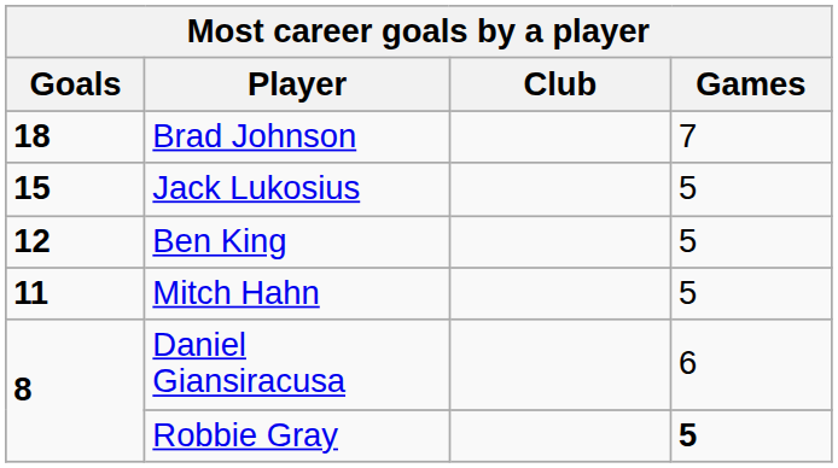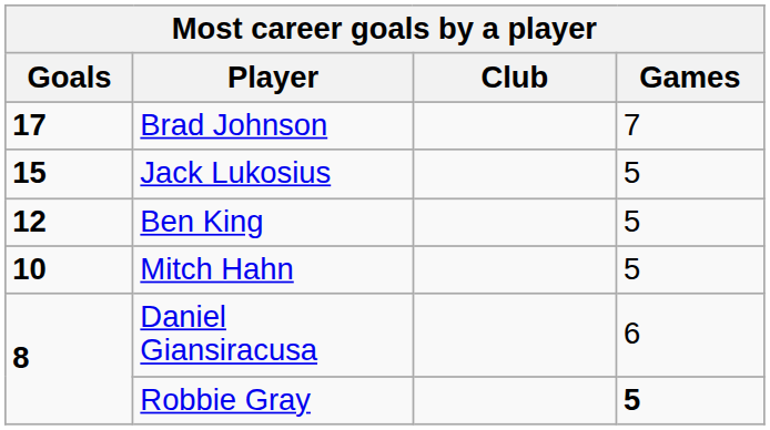Brad Johnson | Goals: 18 -> 17
Mitch Hahn | Goals: 11 -> 10
